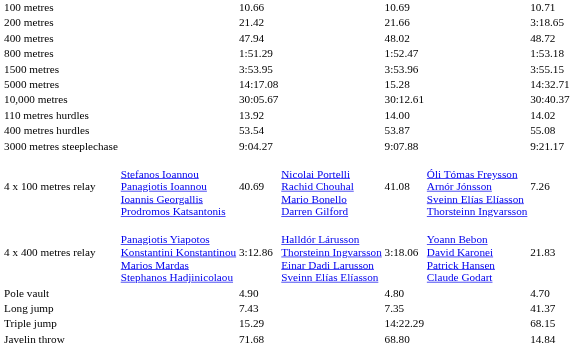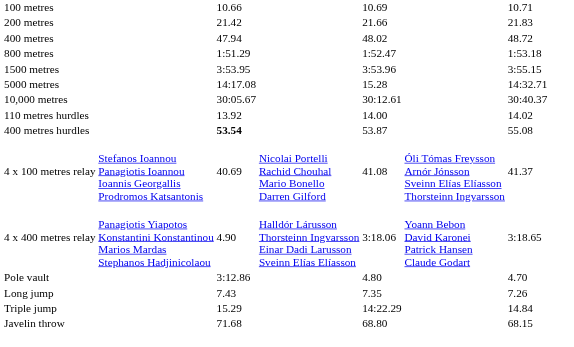200 metres | column 7: 3:18.65 -> 21.83
400 metres hurdles | column 3: normal -> bold
- row: 3000 metres steeplechase | 9:04.27 | 9:07.88 | 9:21.17
4 x 100 metres relay | column 7: 7.26 -> 41.37
4 x 400 metres relay | column 3: 3:12.86 -> 4.90
4 x 400 metres relay | column 7: 21.83 -> 3:18.65
Pole vault | column 3: 4.90 -> 3:12.86
Long jump | column 7: 41.37 -> 7.26
Triple jump | column 7: 68.15 -> 14.84
Javelin throw | column 7: 14.84 -> 68.15
